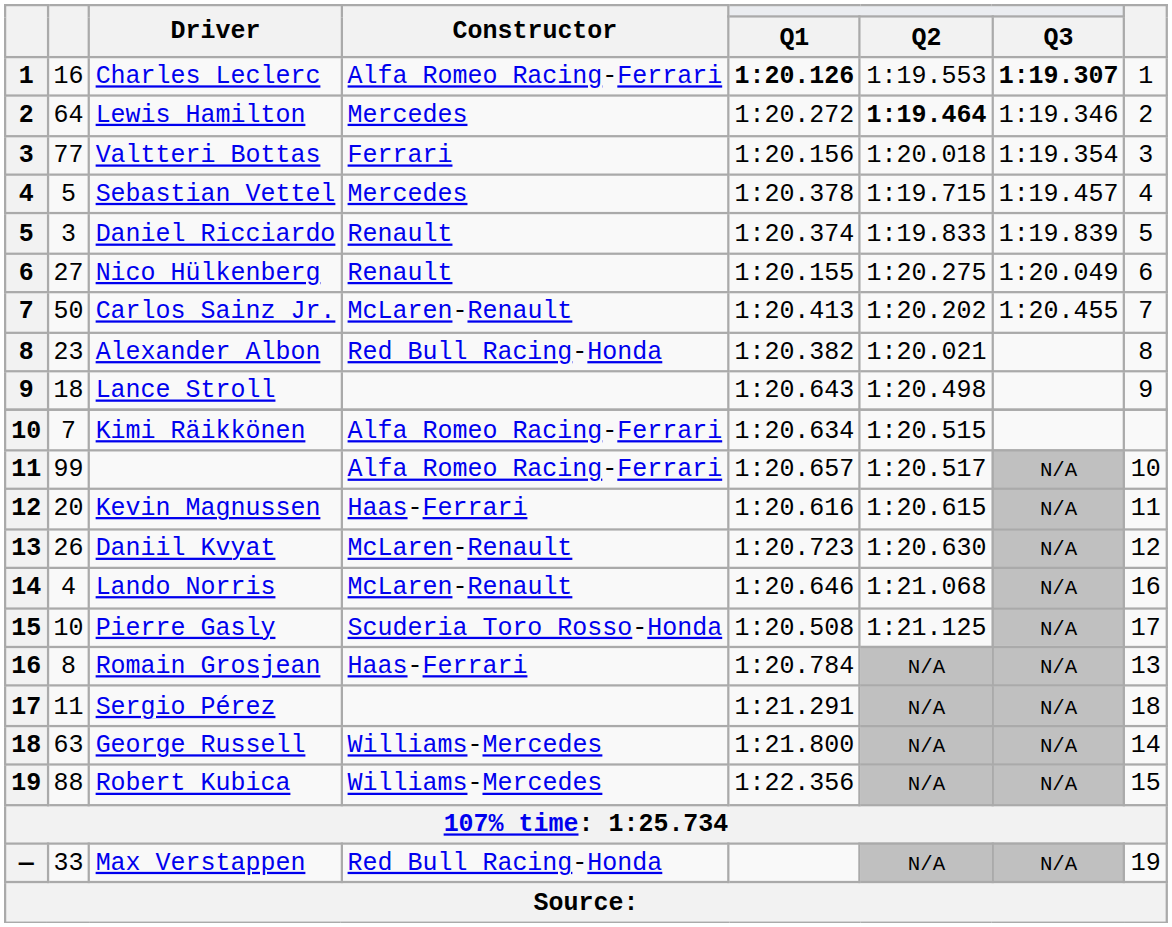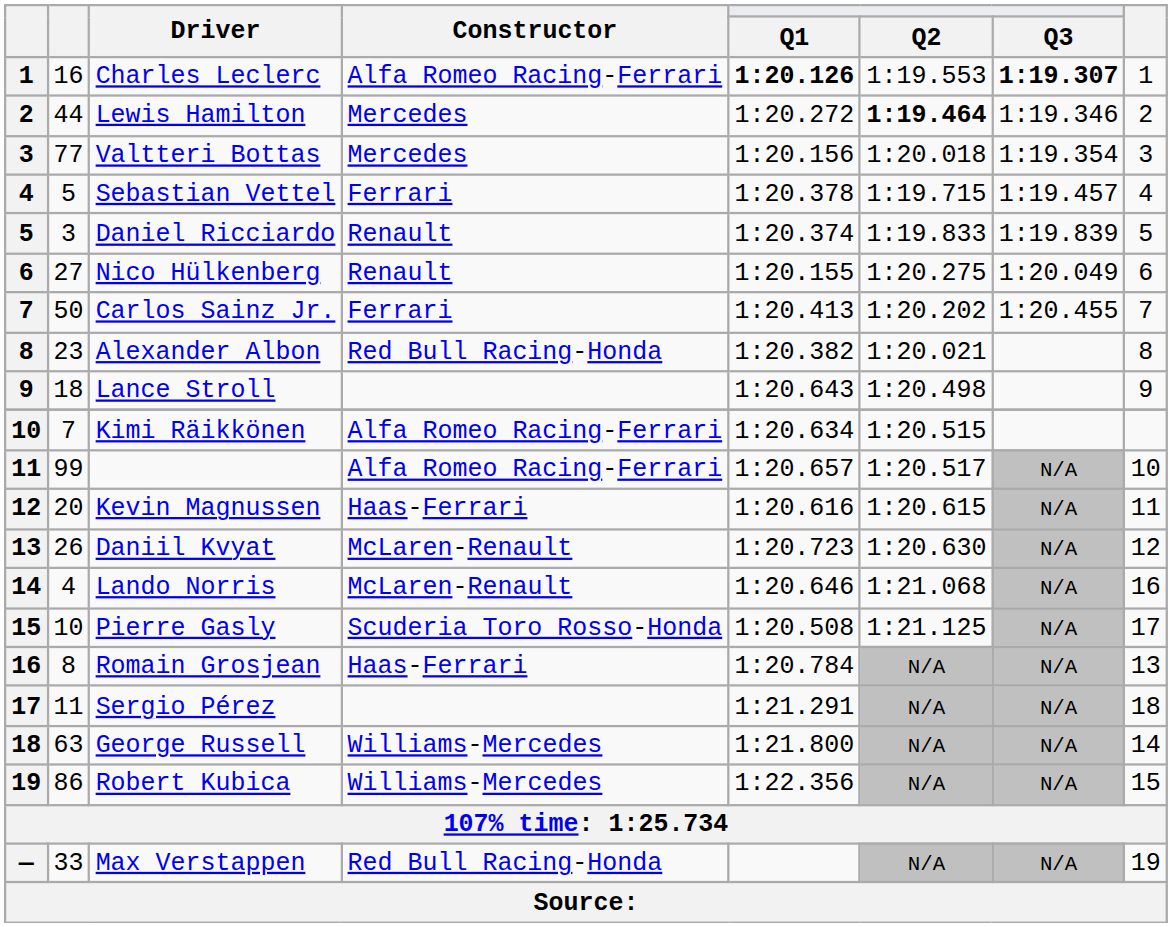Lewis Hamilton | column 2: 64 -> 44
Valtteri Bottas | Constructor: Ferrari -> Mercedes
Sebastian Vettel | Constructor: Mercedes -> Ferrari
Carlos Sainz Jr. | Constructor: McLaren-Renault -> Ferrari
Robert Kubica | column 2: 88 -> 86
